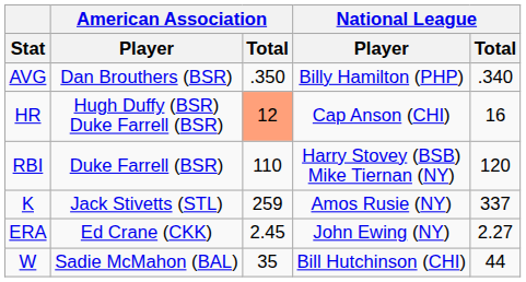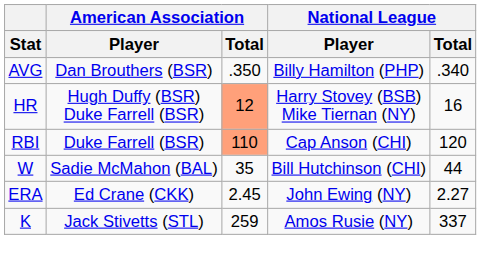HR | National League / Player: Cap Anson (CHI) -> Harry Stovey (BSB) Mike Tiernan (NY)
RBI | American Association / Total: no background -> lightsalmon background
RBI | National League / Player: Harry Stovey (BSB) Mike Tiernan (NY) -> Cap Anson (CHI)
rows swapped: W <-> K
